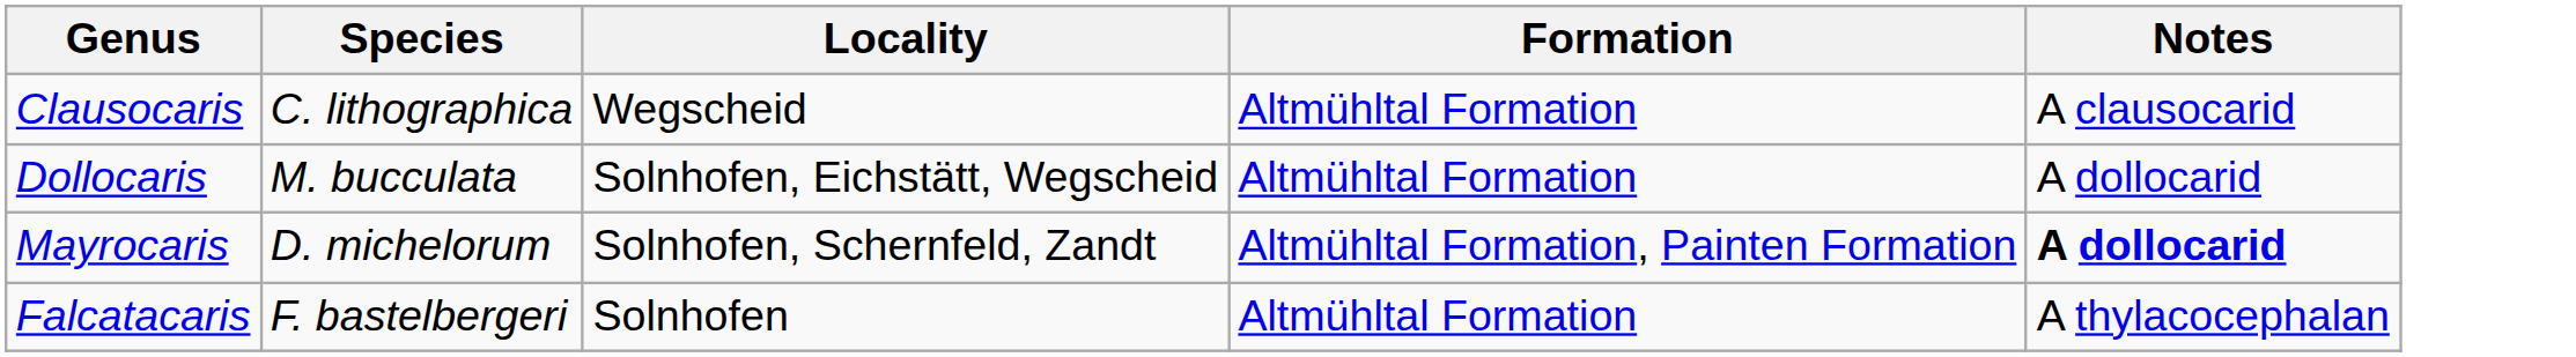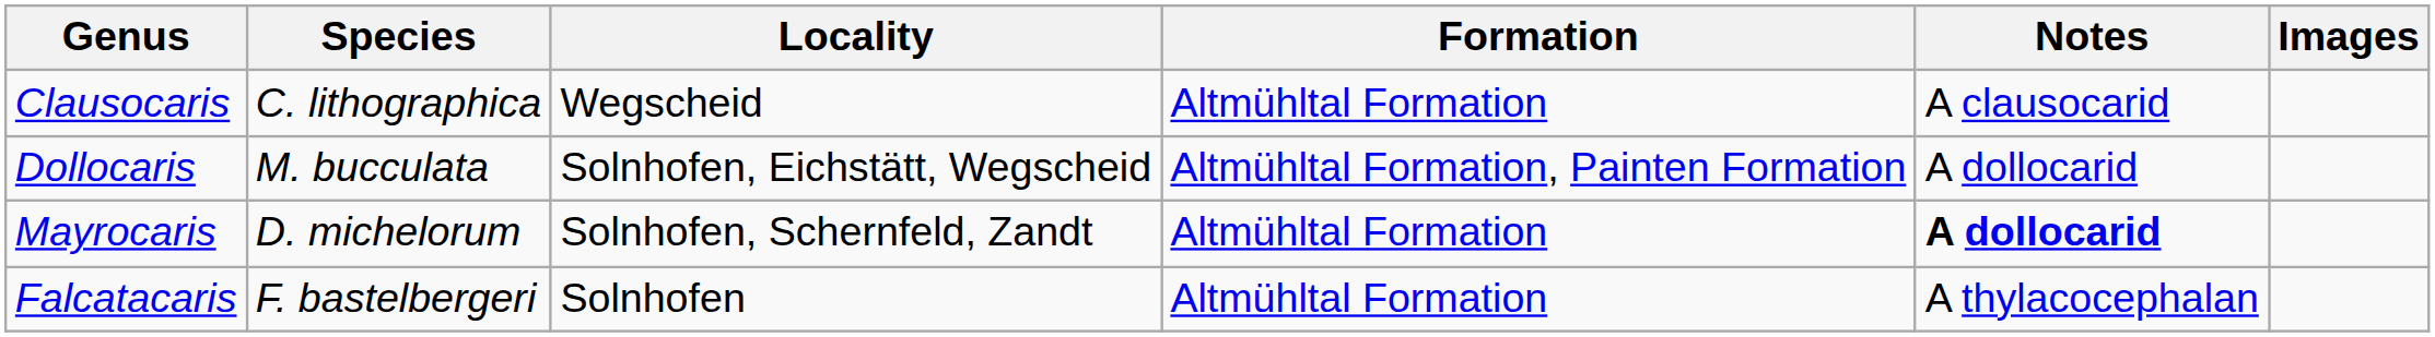+ column: Images
Dollocaris | Formation: Altmühltal Formation -> Altmühltal Formation, Painten Formation
Mayrocaris | Formation: Altmühltal Formation, Painten Formation -> Altmühltal Formation
